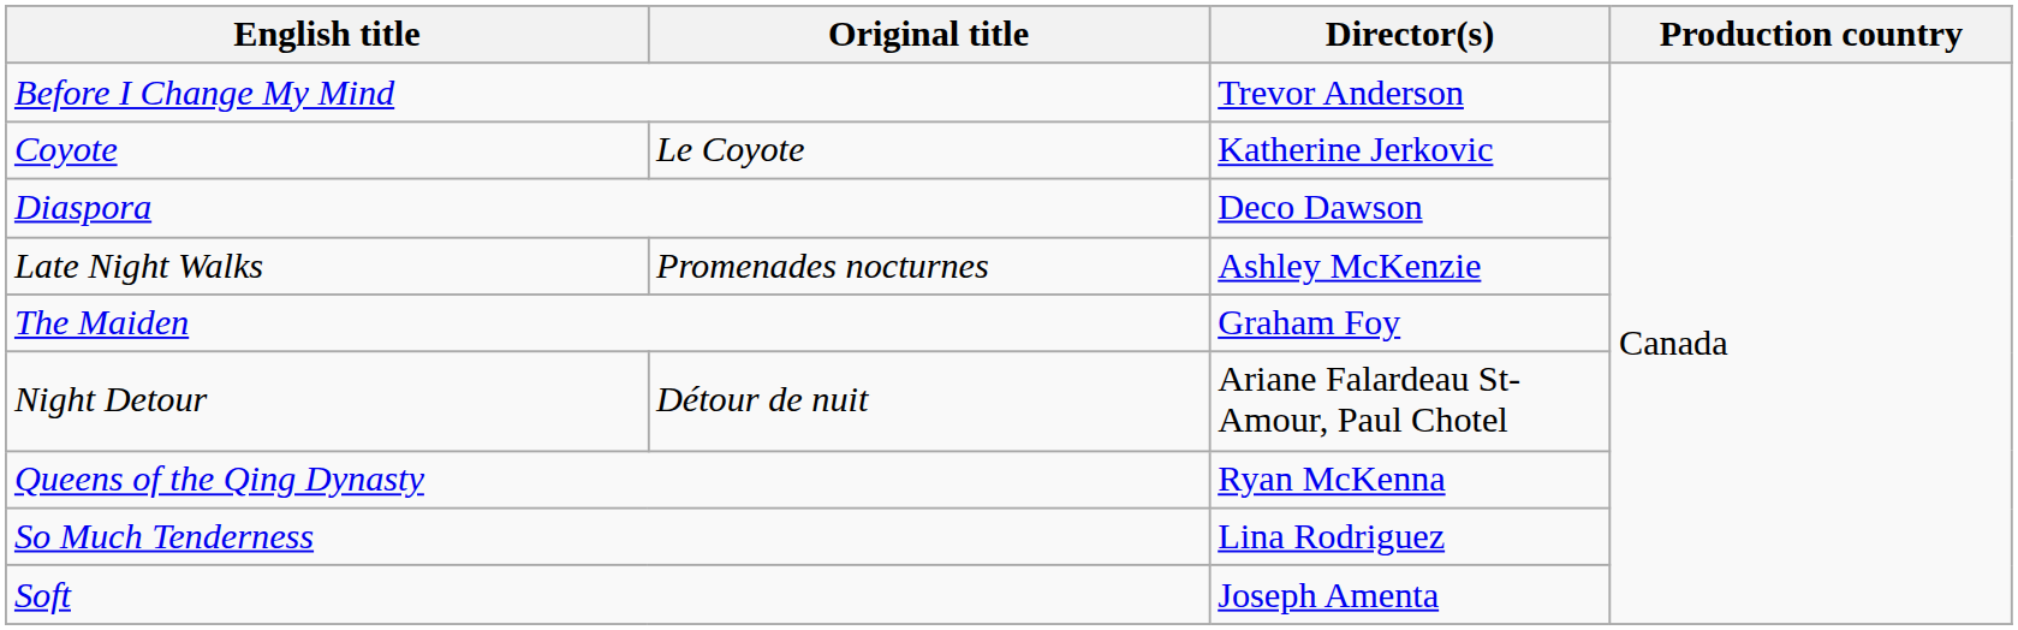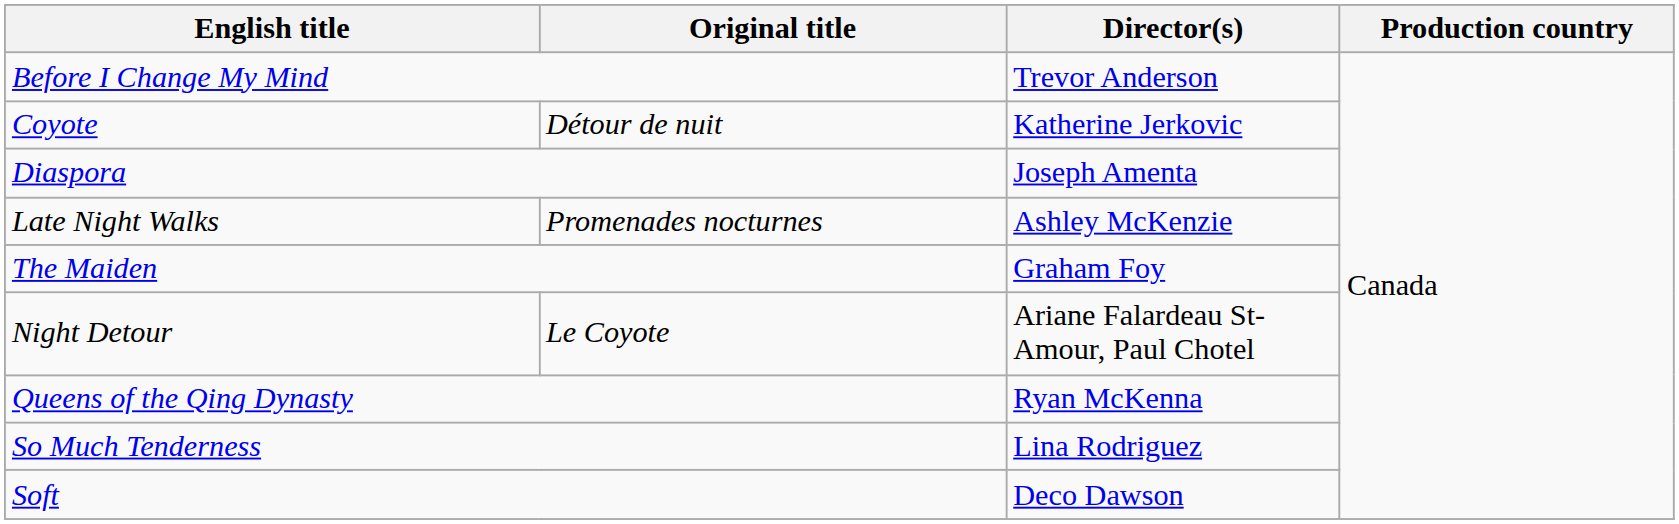Coyote | Original title: Le Coyote -> Détour de nuit
Diaspora | Director(s): Deco Dawson -> Joseph Amenta
Night Detour | Original title: Détour de nuit -> Le Coyote
Soft | Director(s): Joseph Amenta -> Deco Dawson
